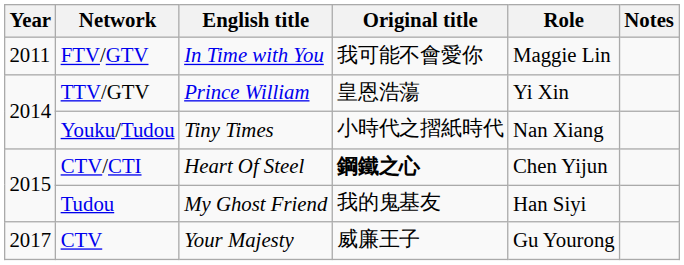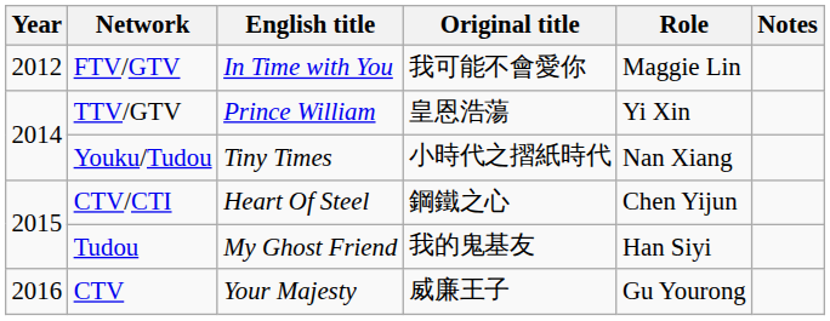FTV/GTV | Year: 2011 -> 2012
CTV/CTI | Original title: bold -> normal
CTV | Year: 2017 -> 2016
